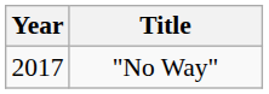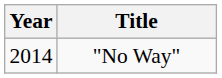"No Way" | Year: 2017 -> 2014
